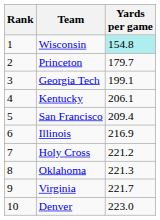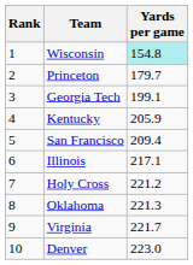Kentucky | Yards per game: 206.1 -> 205.9
Illinois | Yards per game: 216.9 -> 217.1
